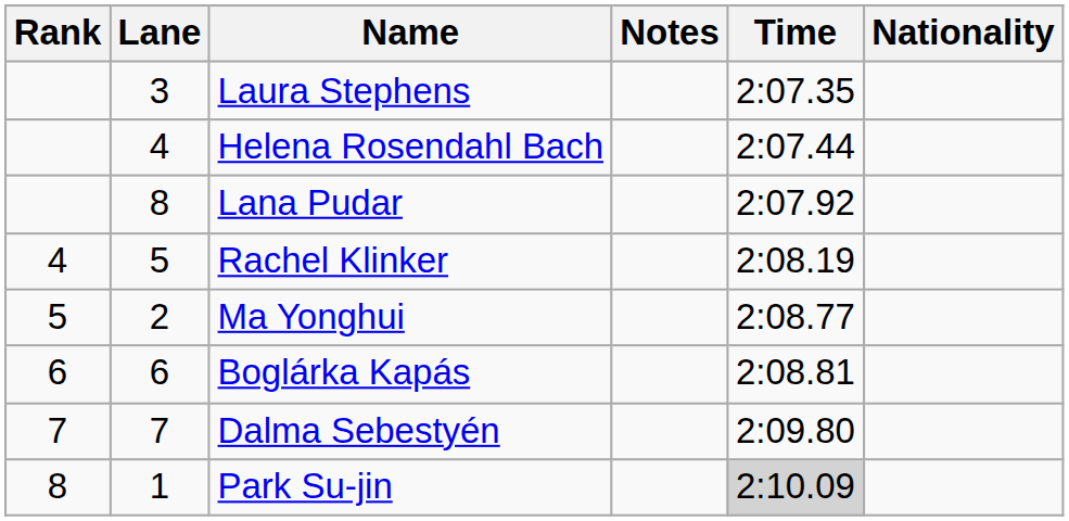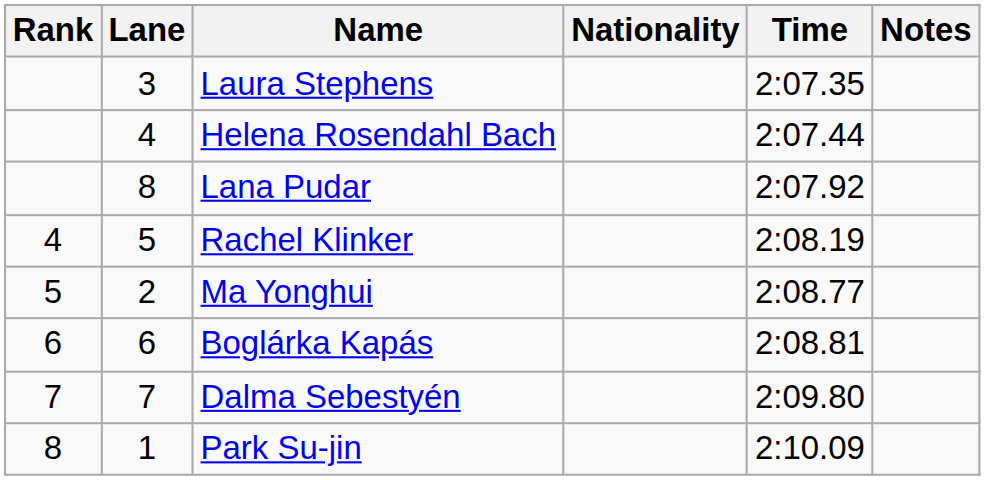columns swapped: Nationality <-> Notes
Park Su-jin | Time: lightgrey background -> no background
